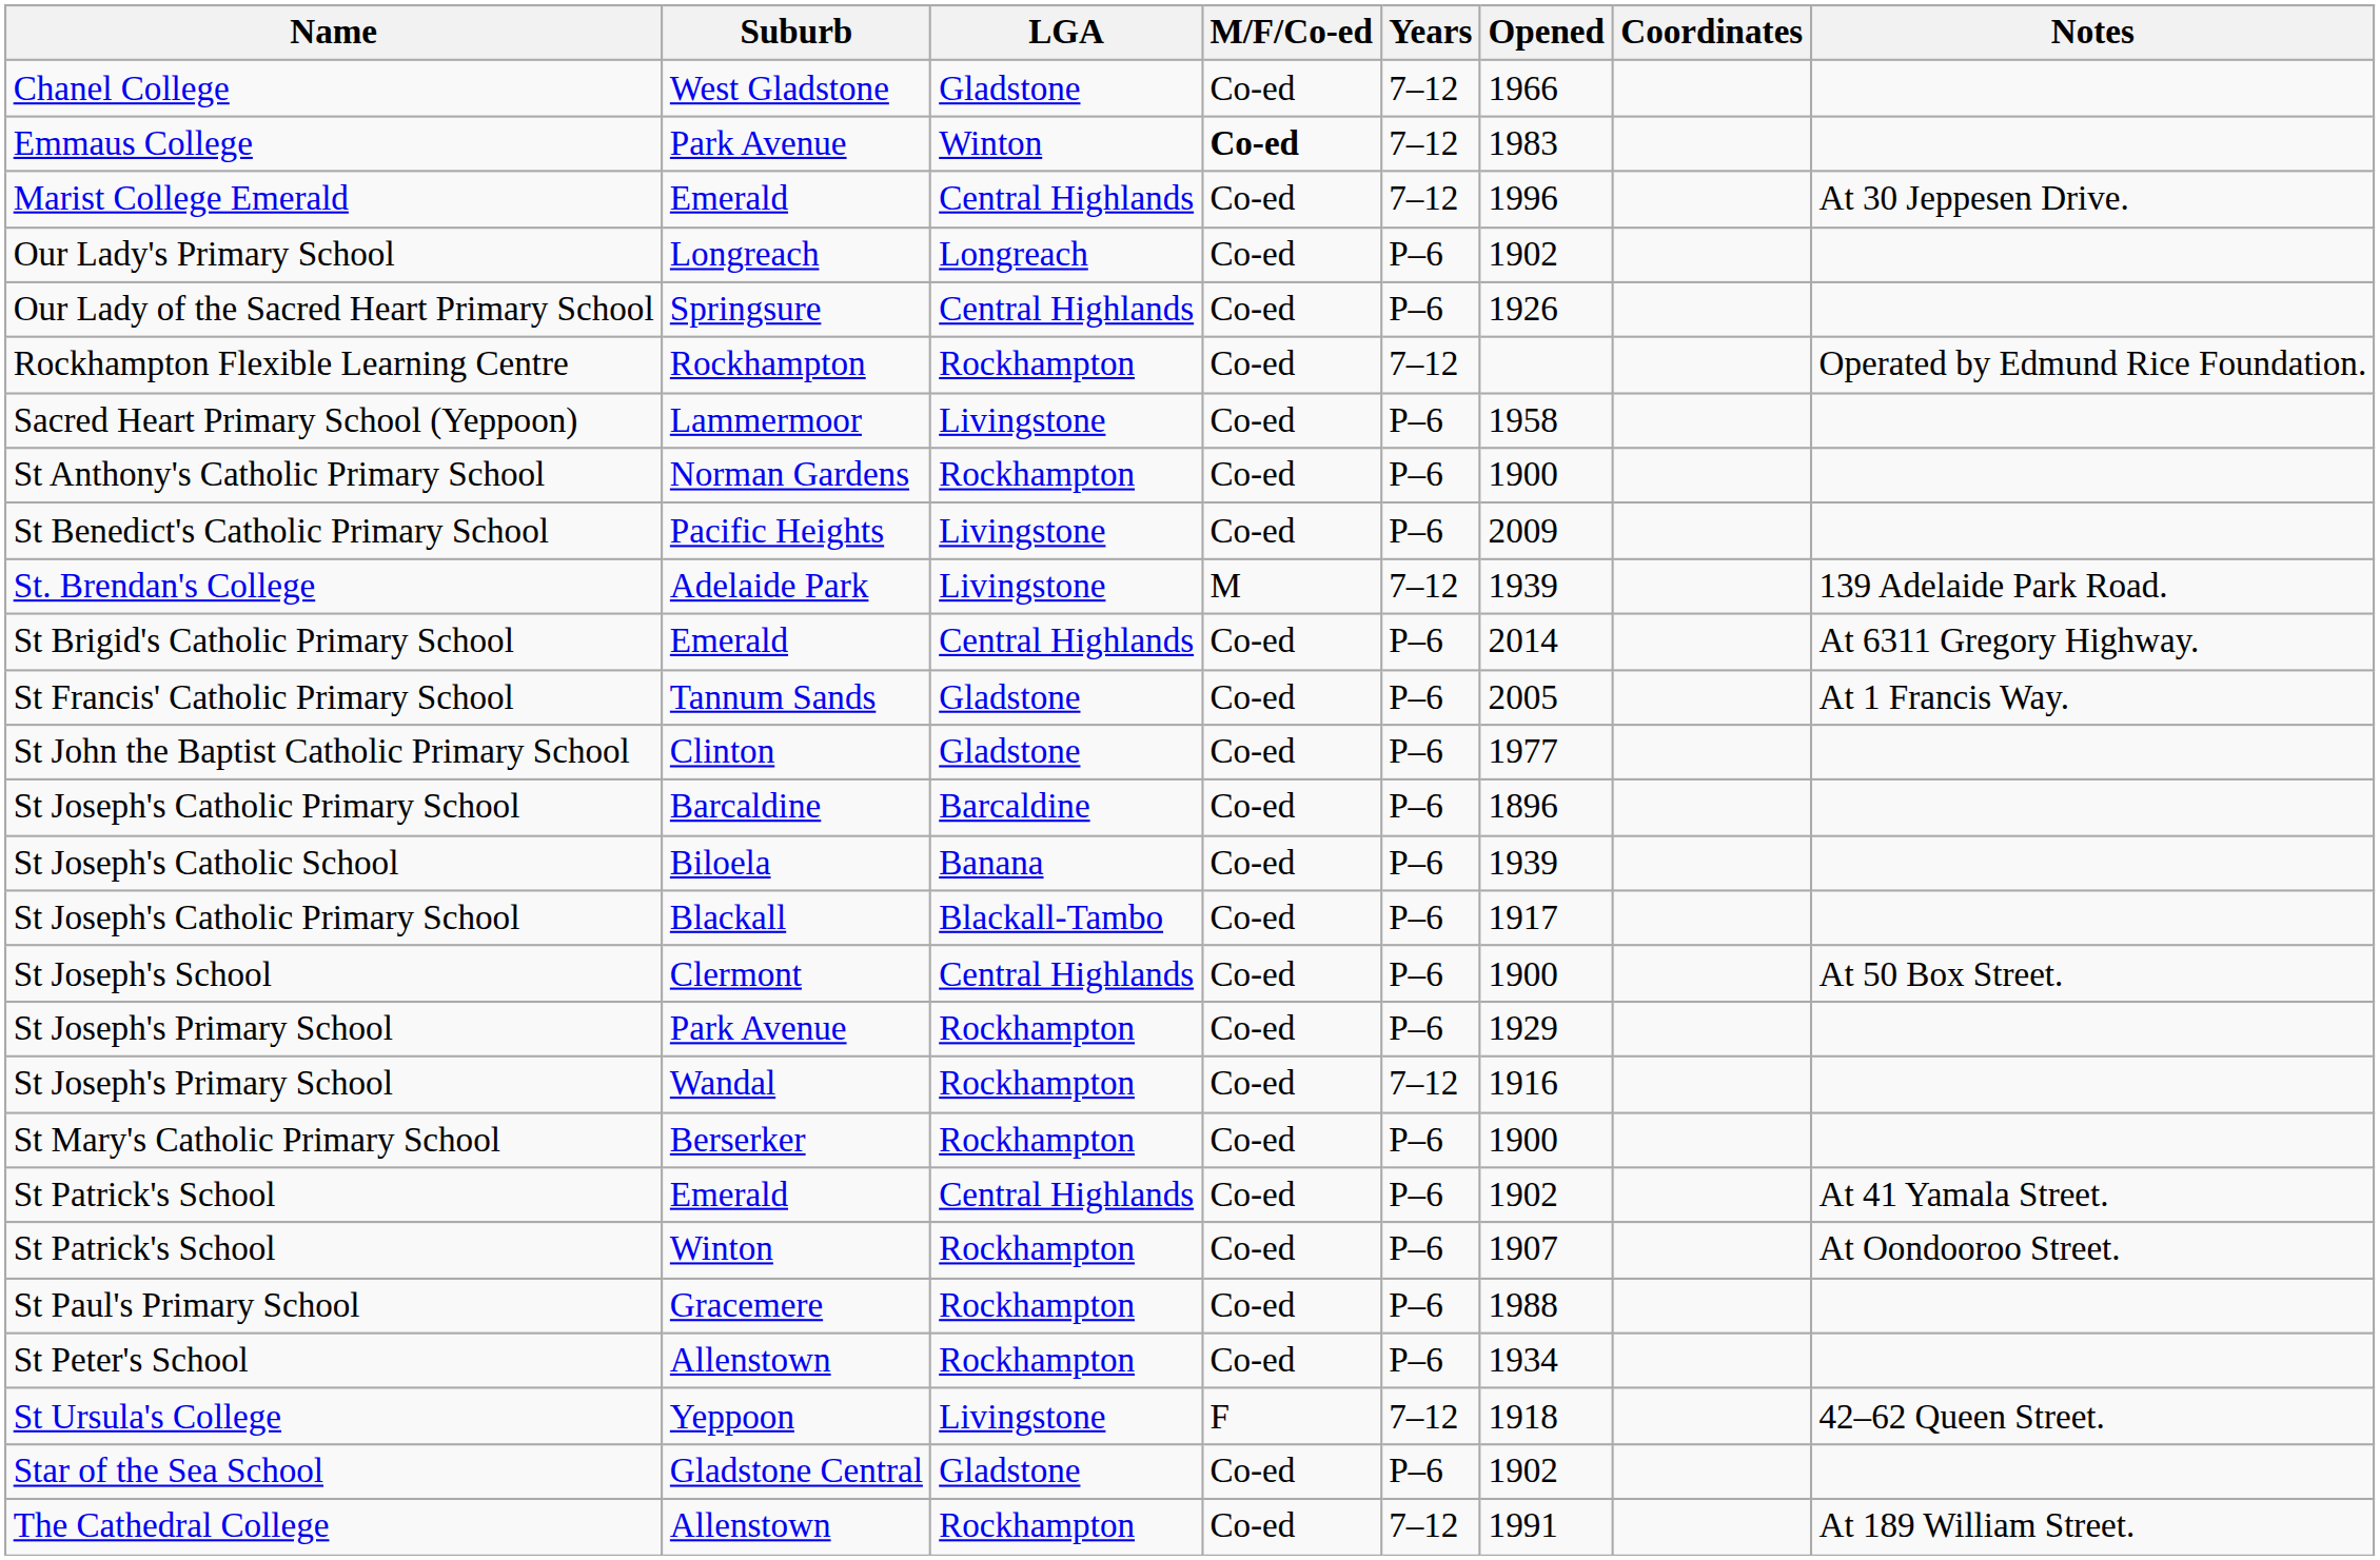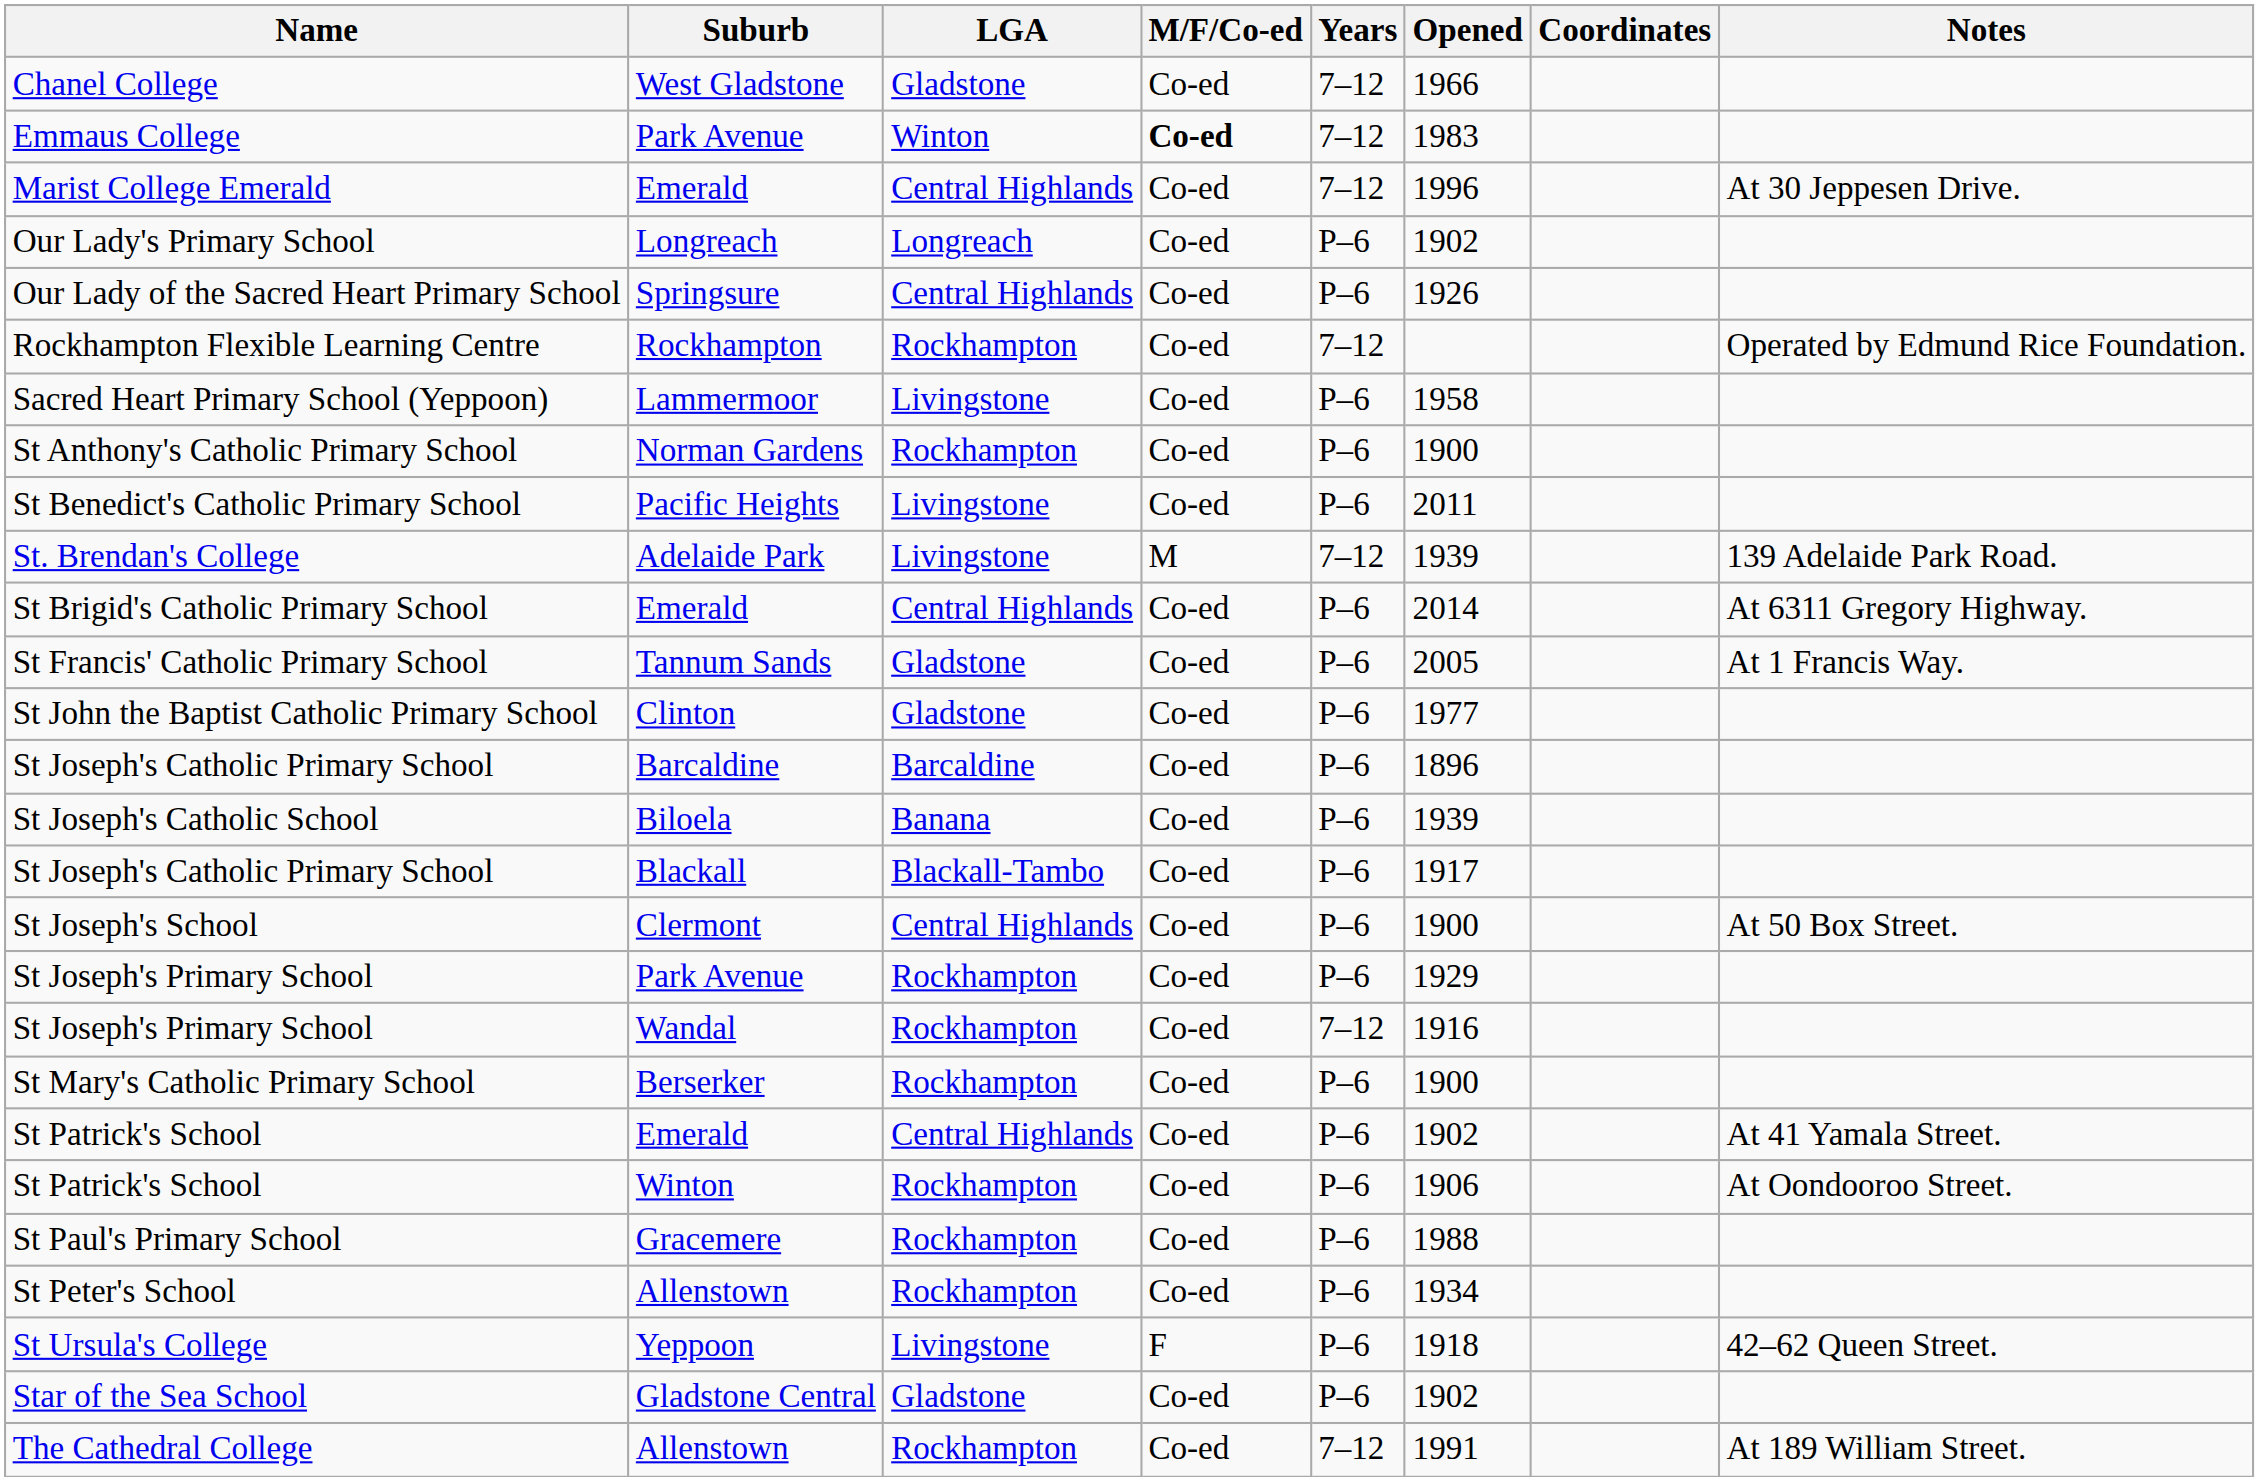St Benedict's Catholic Primary School | Opened: 2009 -> 2011
St Patrick's School / Winton | Opened: 1907 -> 1906
St Ursula's College | Years: 7–12 -> P–6
